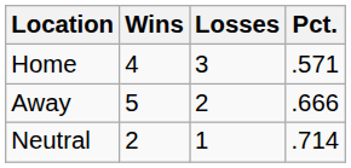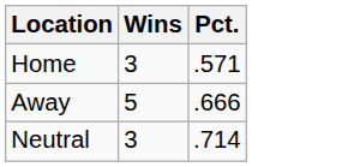- column: Losses | 3 | 2 | 1
Home | Wins: 4 -> 3
Neutral | Wins: 2 -> 3
